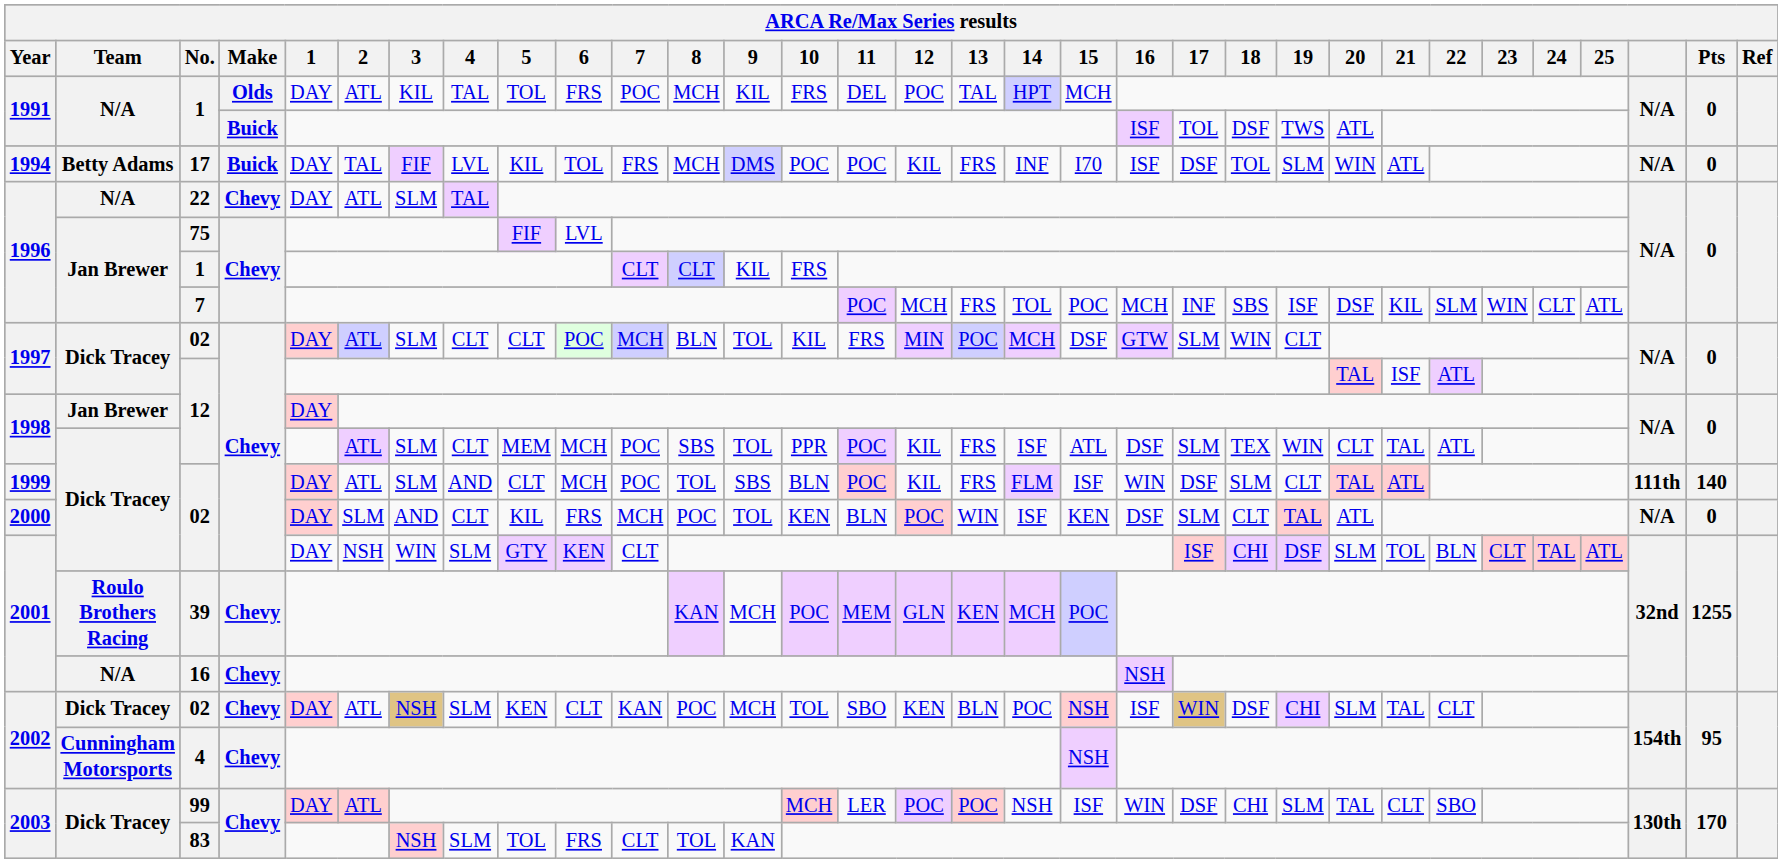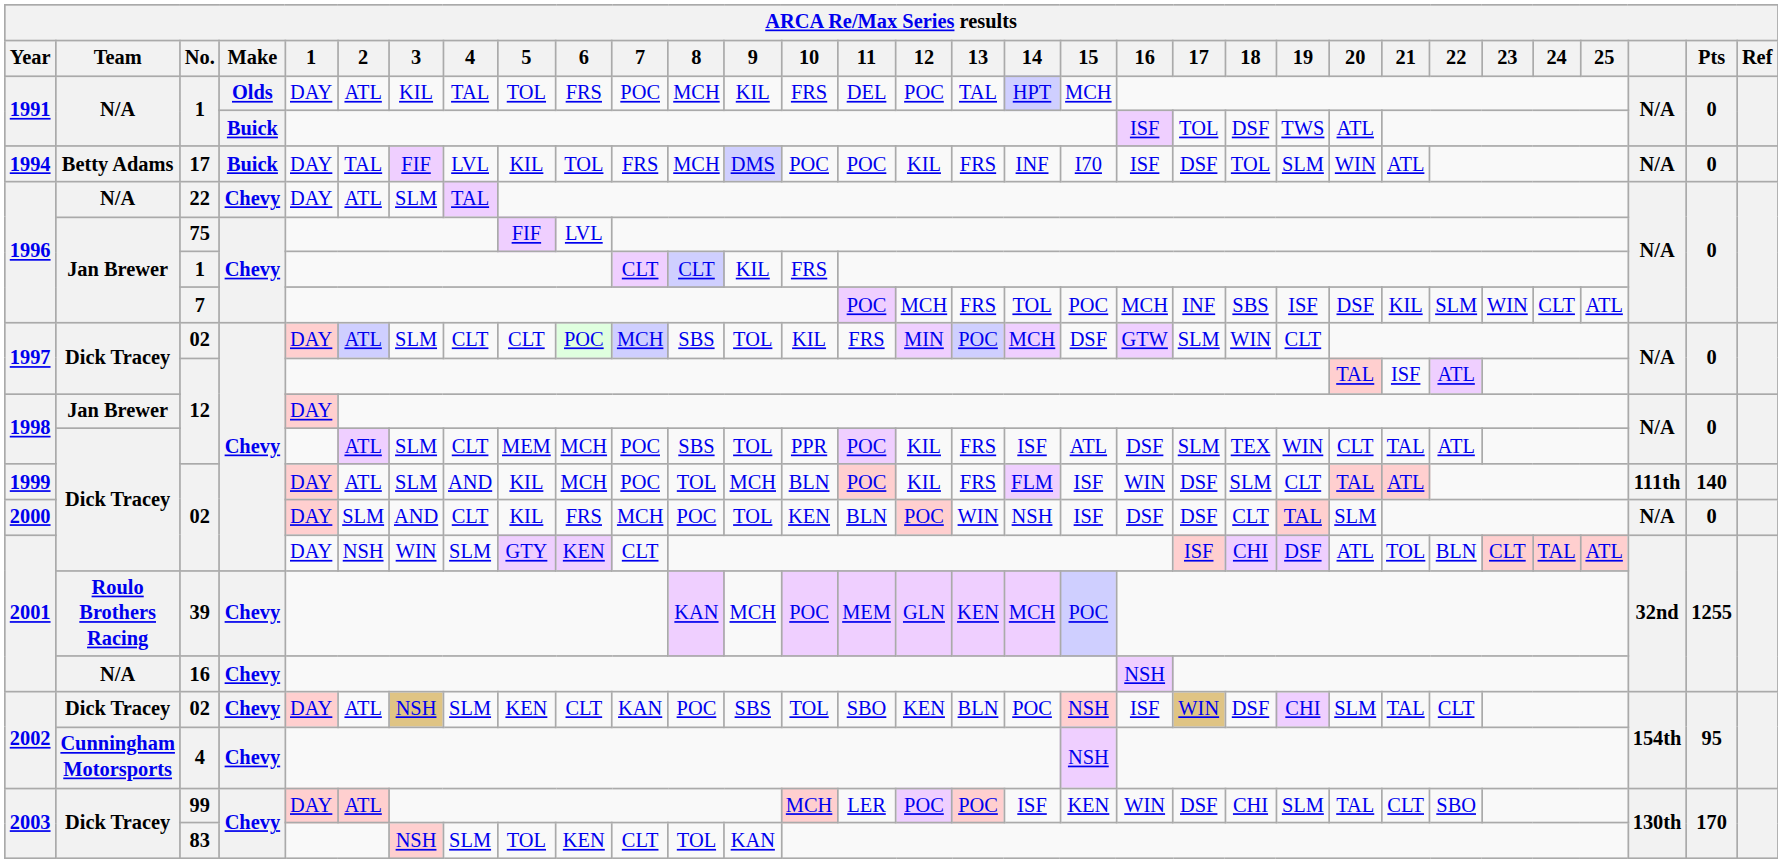1997 / 02 | 8: BLN -> SBS
1999 / 02 | 5: CLT -> KIL
1999 / 02 | 9: SBS -> MCH
2000 / 02 | 14: ISF -> NSH
2000 / 02 | 15: KEN -> ISF
2000 / 02 | 17: SLM -> DSF
2000 / 02 | 20: ATL -> SLM
2001 / 02 | 20: SLM -> ATL
2002 / 02 | 9: MCH -> SBS
99 | 14: NSH -> ISF
99 | 15: ISF -> KEN
83 | 6: FRS -> KEN
